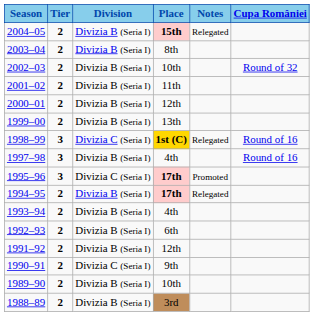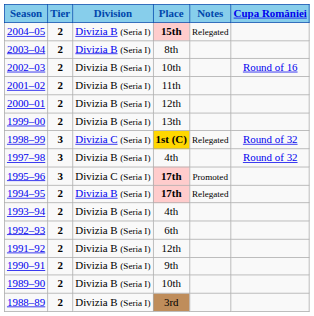2002–03 | Cupa României: Round of 32 -> Round of 16
1998–99 | Cupa României: Round of 16 -> Round of 32
1997–98 | Cupa României: Round of 16 -> Round of 32
1990–91 | Division: Divizia C (Seria I) -> Divizia B (Seria I)
